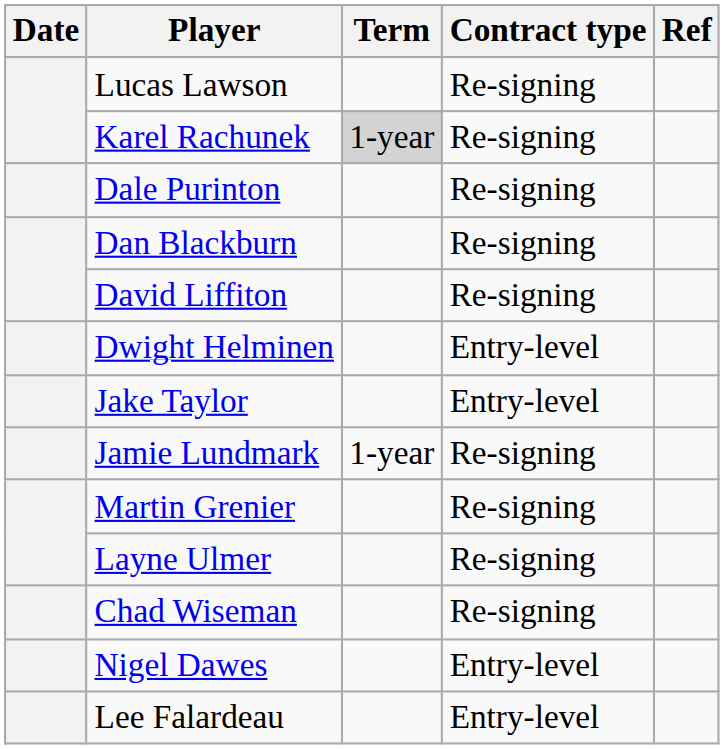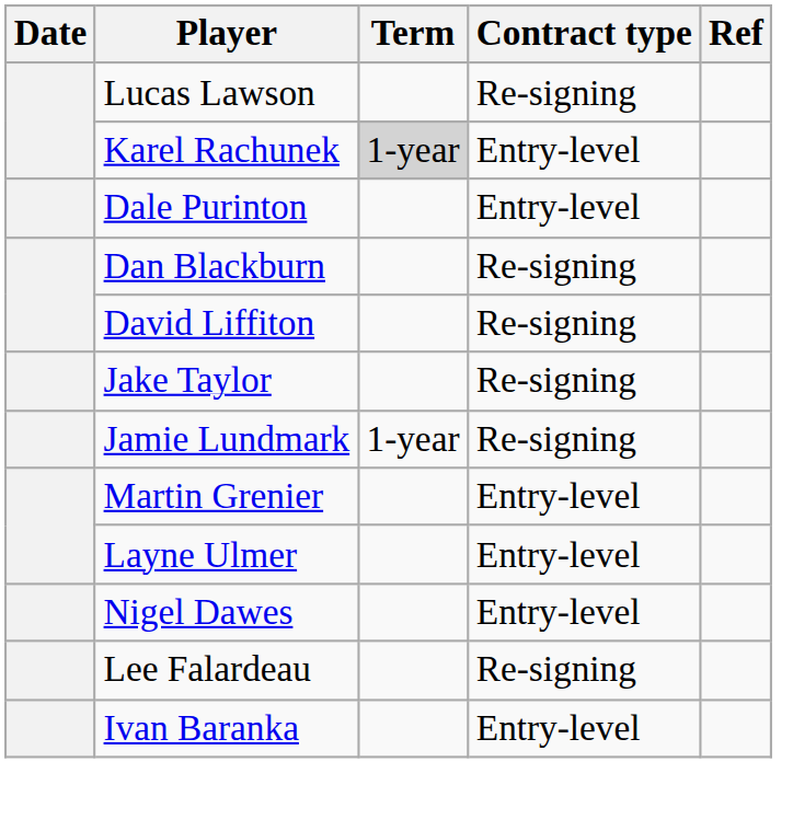Karel Rachunek | Contract type: Re-signing -> Entry-level
Dale Purinton | Contract type: Re-signing -> Entry-level
- row: Dwight Helminen | Entry-level
Jake Taylor | Contract type: Entry-level -> Re-signing
Martin Grenier | Contract type: Re-signing -> Entry-level
Layne Ulmer | Contract type: Re-signing -> Entry-level
- row: Chad Wiseman | Re-signing
Lee Falardeau | Contract type: Entry-level -> Re-signing
+ row: Ivan Baranka | Entry-level
